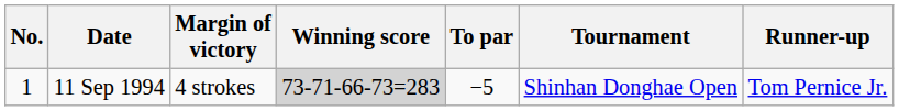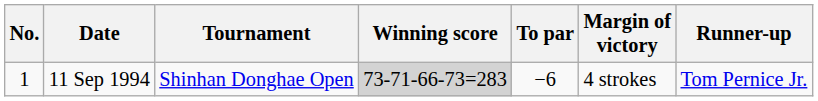columns swapped: Tournament <-> Margin of victory
11 Sep 1994 | To par: −5 -> −6
